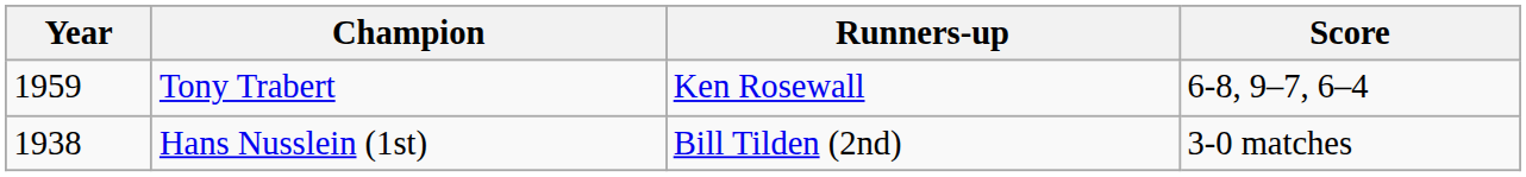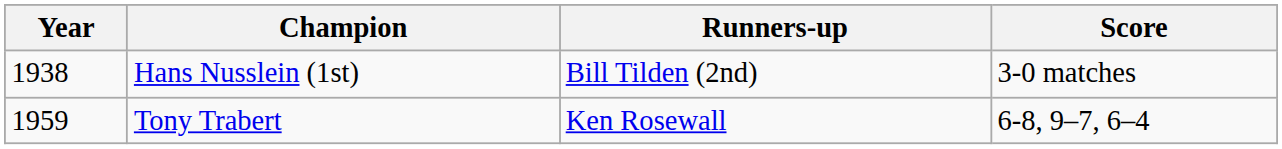rows swapped: Hans Nusslein (1st) <-> Tony Trabert
